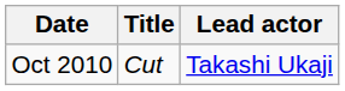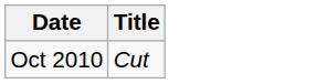- column: Lead actor | Takashi Ukaji
